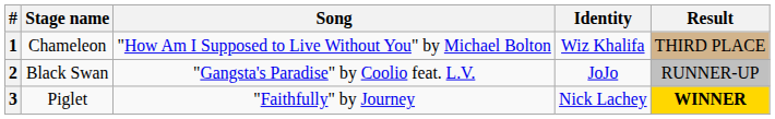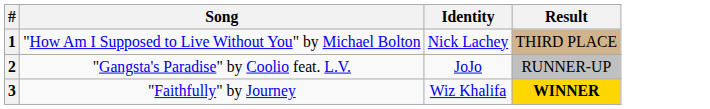- column: Stage name | Chameleon | Black Swan | Piglet
1 | Identity: Wiz Khalifa -> Nick Lachey
3 | Identity: Nick Lachey -> Wiz Khalifa
